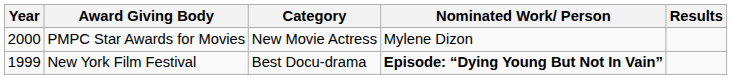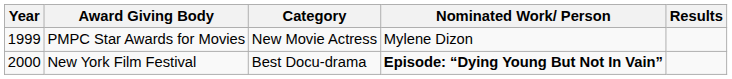PMPC Star Awards for Movies | Year: 2000 -> 1999
New York Film Festival | Year: 1999 -> 2000
